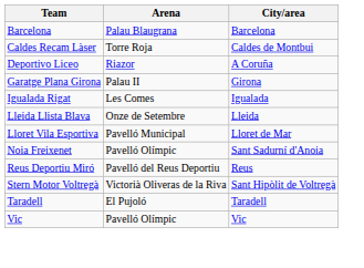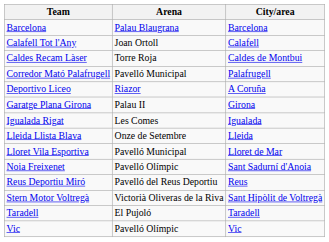+ row: Calafell Tot l'Any | Joan Ortoll | Calafell
+ row: Corredor Mató Palafrugell | Pavelló Municipal | Palafrugell
